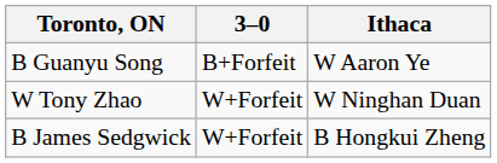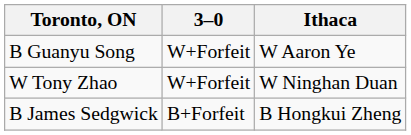B Guanyu Song | 3–0: B+Forfeit -> W+Forfeit
B James Sedgwick | 3–0: W+Forfeit -> B+Forfeit
